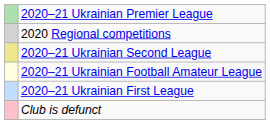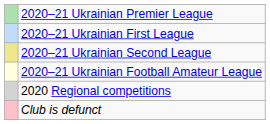rows swapped: 2020–21 Ukrainian First League <-> 2020 Regional competitions
